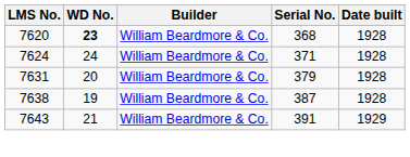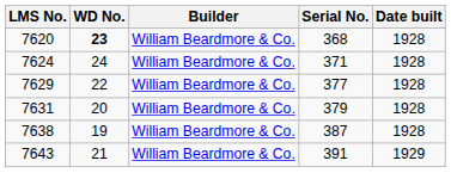+ row: 7629 | 22 | William Beardmore & Co. | 377 | 1928
